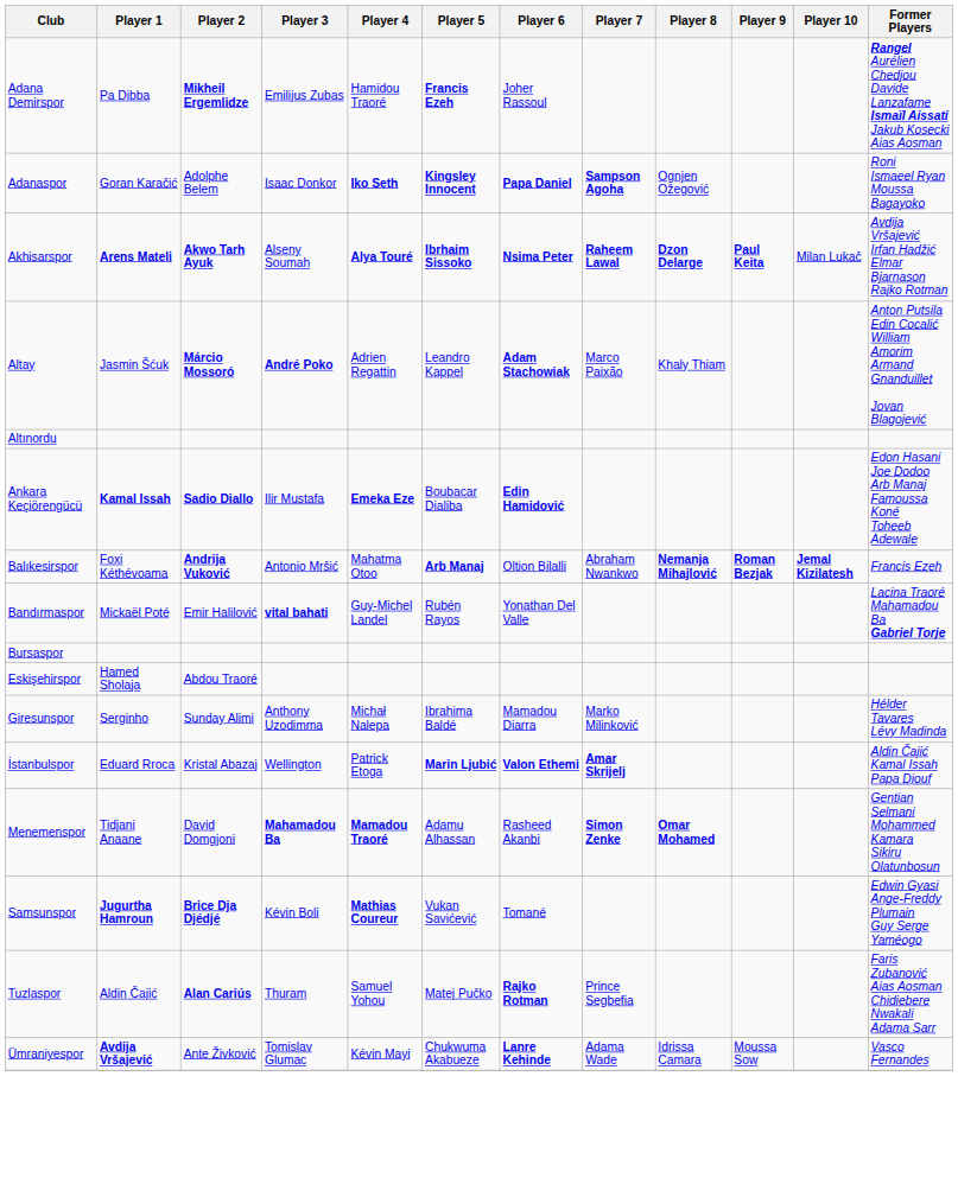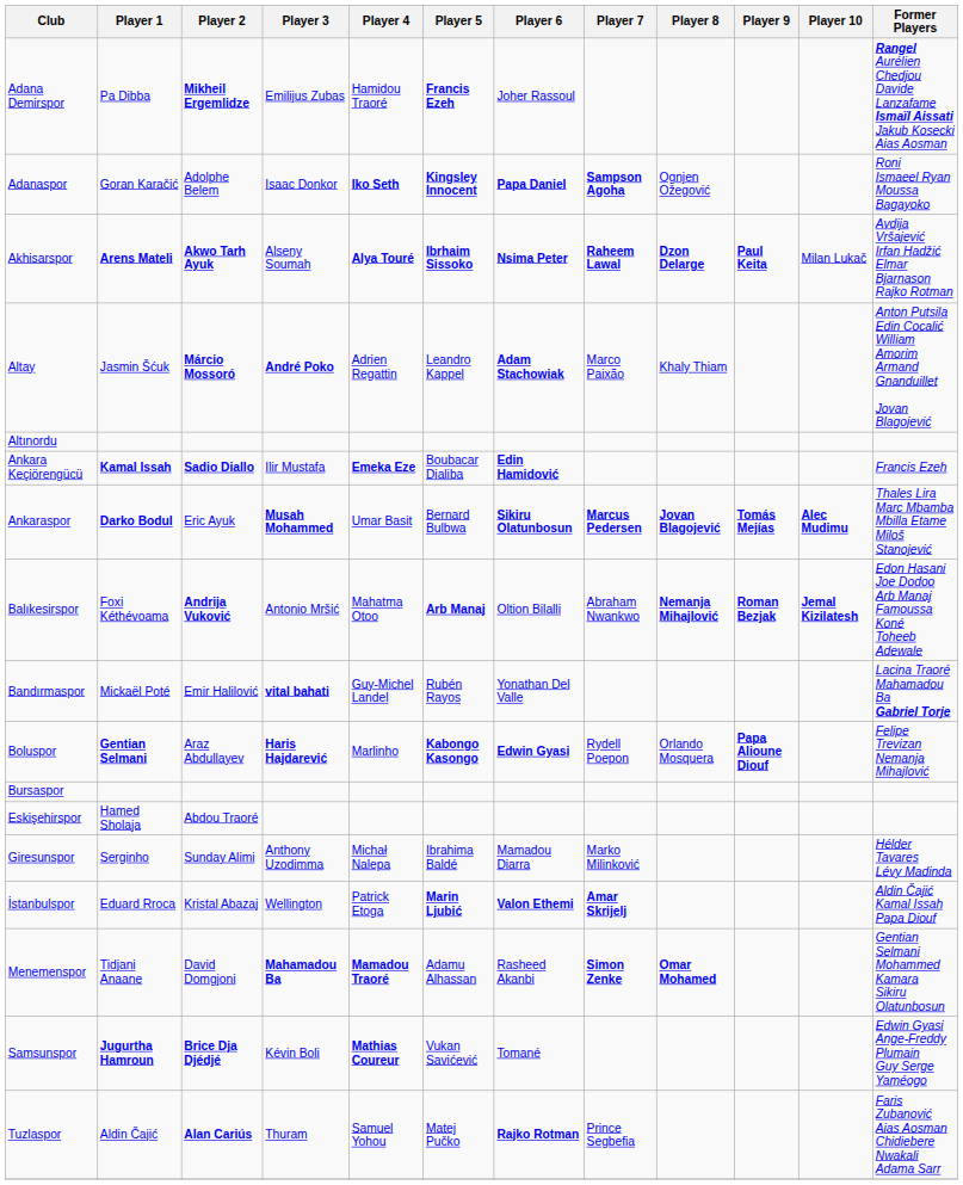Ankara Keçiörengücü | Former Players: Edon Hasani Joe Dodoo Arb Manaj Famoussa Koné Toheeb Adewale -> Francis Ezeh
+ row: Ankaraspor | Darko Bodul | Eric Ayuk | Musah Mohammed | Umar Basit | Bernard Bulbwa | Sikiru Olatunbosun | Marcus Pedersen | Jovan Blagojević | Tomás Mejías | Alec Mudimu | Thales Lira Marc Mbamba Mbilla Etame Miloš Stanojević
Balıkesirspor | Former Players: Francis Ezeh -> Edon Hasani Joe Dodoo Arb Manaj Famoussa Koné Toheeb Adewale
+ row: Boluspor | Gentian Selmani | Araz Abdullayev | Haris Hajdarević | Marlinho | Kabongo Kasongo | Edwin Gyasi | Rydell Poepon | Orlando Mosquera | Papa Alioune Diouf | Felipe Trevizan Nemanja Mihajlović
- row: Ümraniyespor | Avdija Vršajević | Ante Živković | Tomislav Glumac | Kévin Mayi | Chukwuma Akabueze | Lanre Kehinde | Adama Wade | Idrissa Camara | Moussa Sow | Vasco Fernandes
